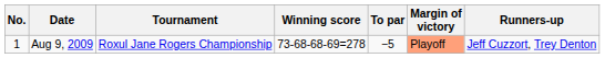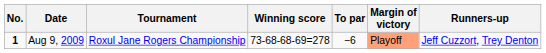Aug 9, 2009 | No.: normal -> bold
Aug 9, 2009 | To par: −5 -> −6
